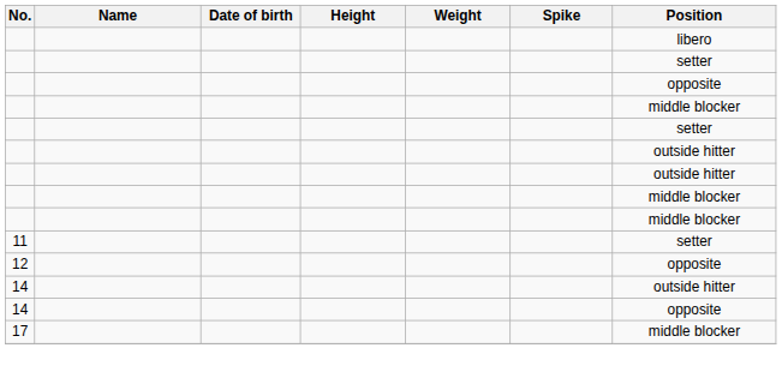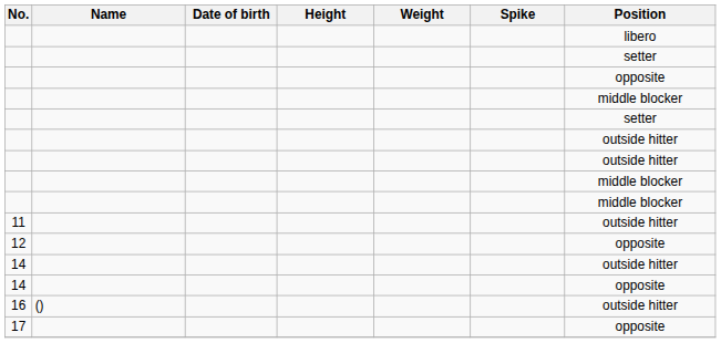11 | Position: setter -> outside hitter
+ row: 16 | () | outside hitter
17 | Position: middle blocker -> opposite
